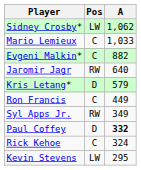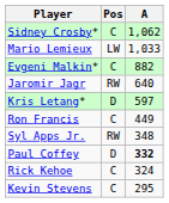Sidney Crosby* | Pos: LW -> C
Mario Lemieux | Pos: C -> LW
Kris Letang* | A: 579 -> 597
Syl Apps Jr. | A: 349 -> 348
Kevin Stevens | Pos: LW -> C
